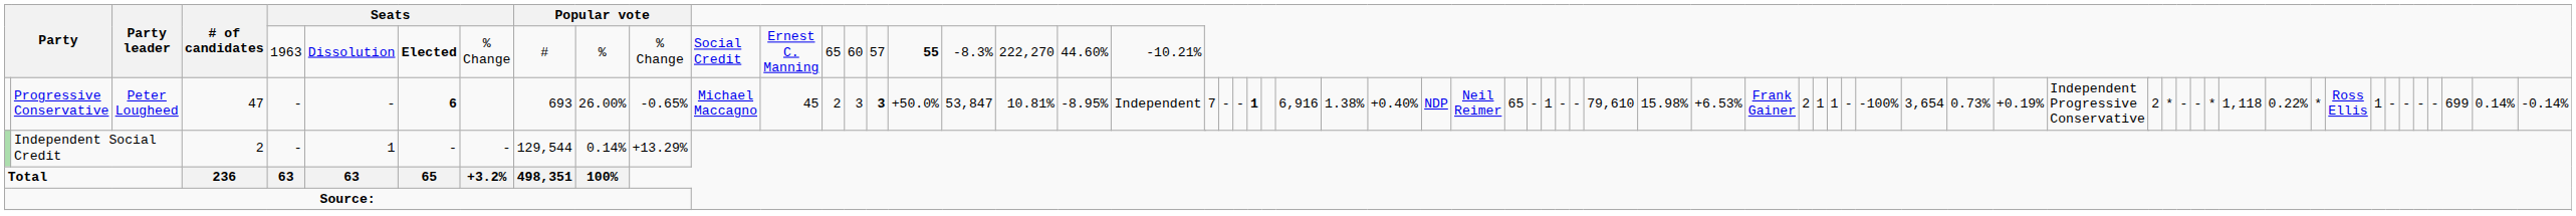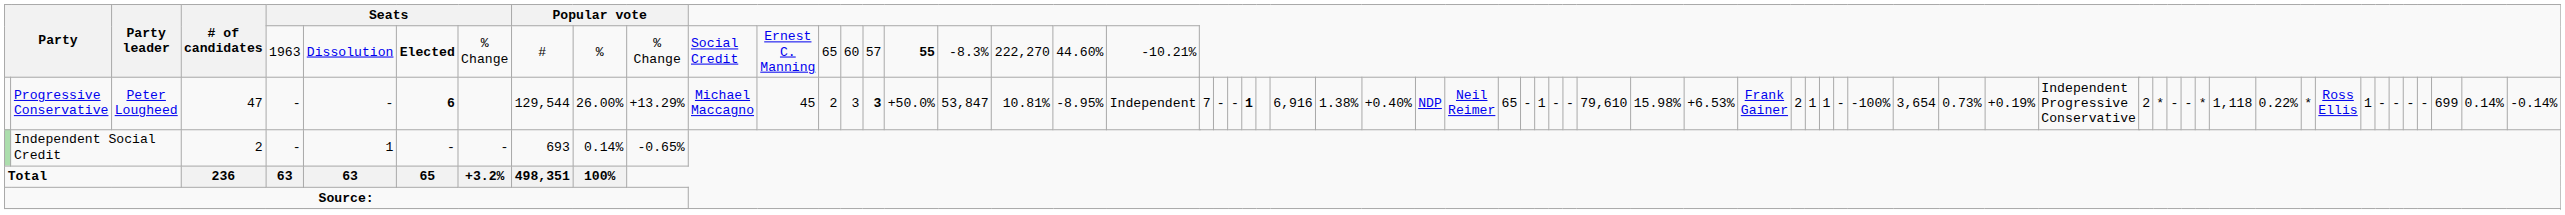Progressive Conservative | column 9: 693 -> 129,544
Progressive Conservative | column 11: -0.65% -> +13.29%
Independent Social Credit | column 9: 129,544 -> 693
Independent Social Credit | column 11: +13.29% -> -0.65%
